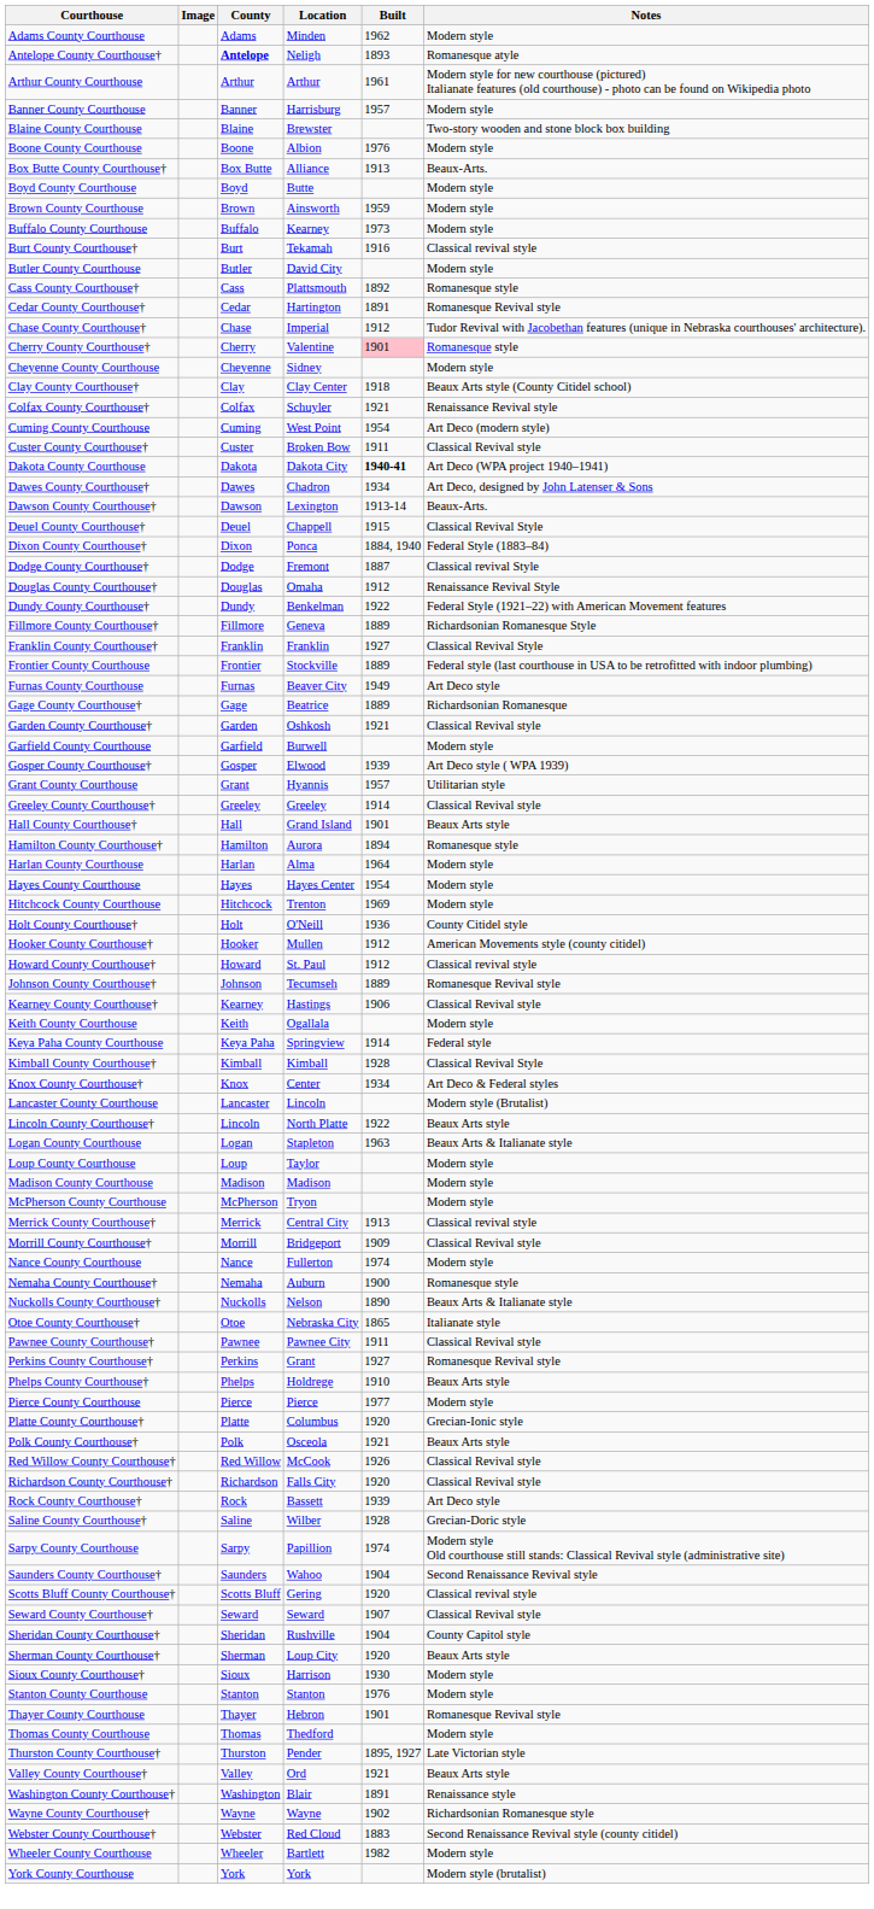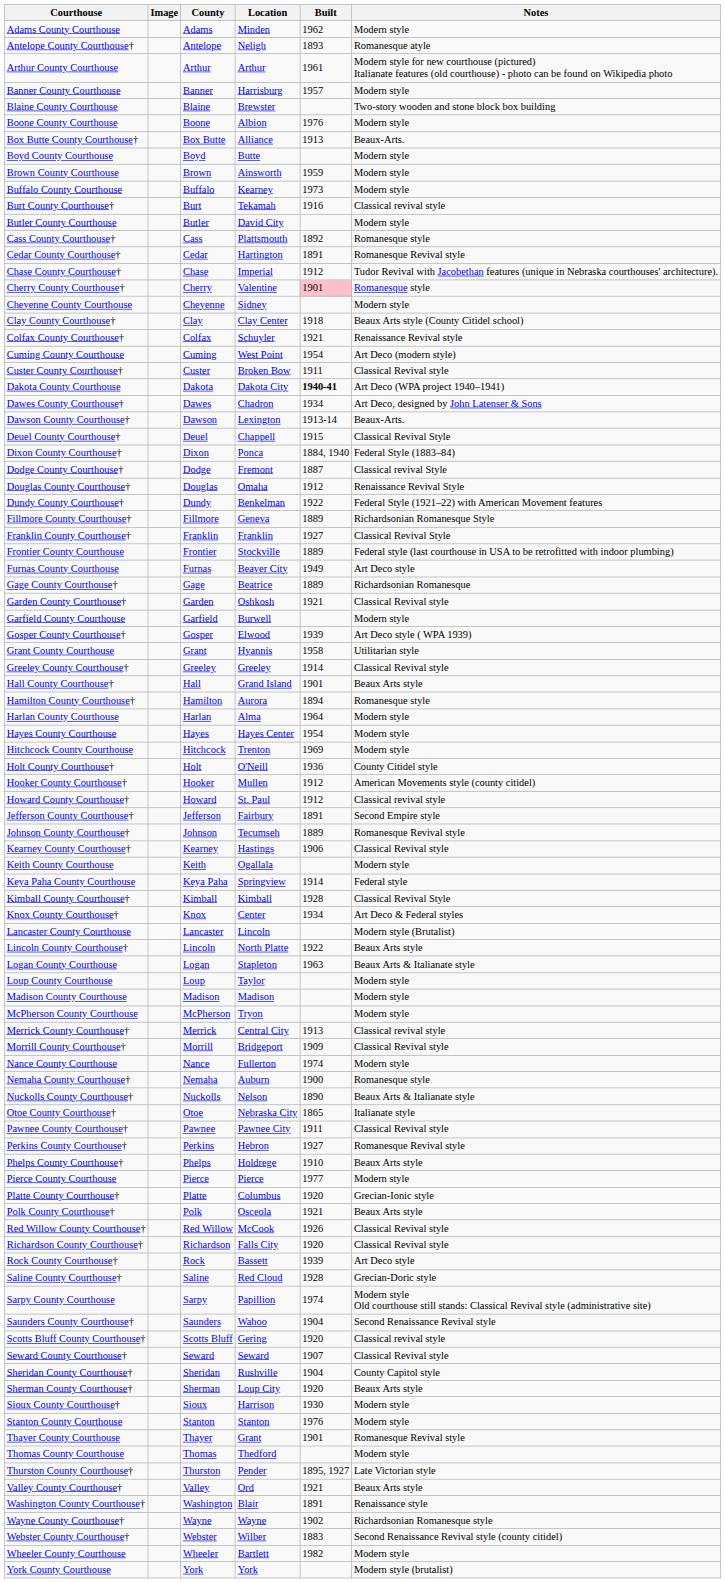Antelope County Courthouse† | County: bold -> normal
Grant County Courthouse | Built: 1957 -> 1958
+ row: Jefferson County Courthouse† | Jefferson | Fairbury | 1891 | Second Empire style
Perkins County Courthouse† | Location: Grant -> Hebron
Saline County Courthouse† | Location: Wilber -> Red Cloud
Thayer County Courthouse | Location: Hebron -> Grant
Webster County Courthouse† | Location: Red Cloud -> Wilber
